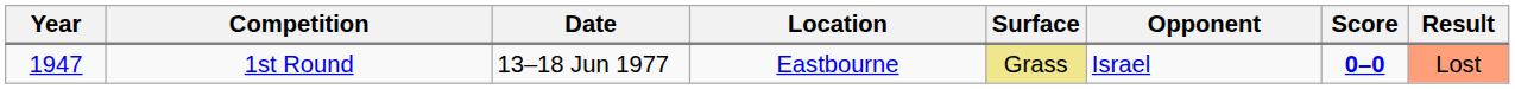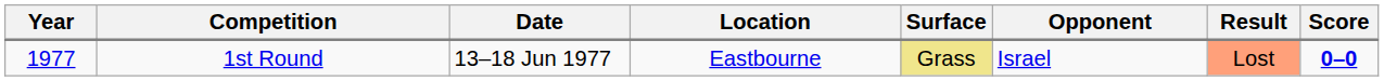columns swapped: Score <-> Result
1st Round | Year: 1947 -> 1977
